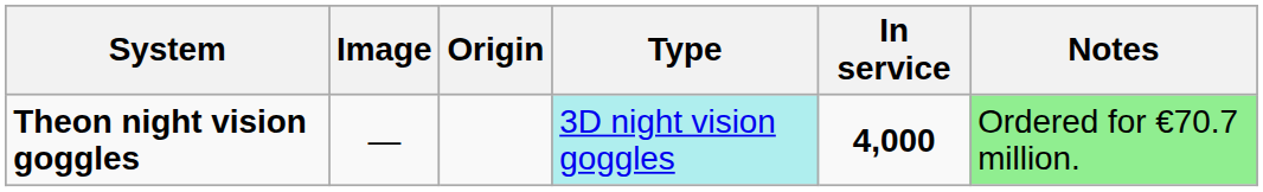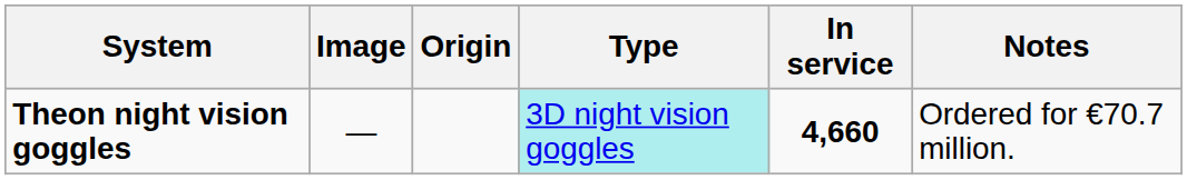Theon night vision goggles | In service: 4,000 -> 4,660
Theon night vision goggles | Notes: lightgreen background -> no background
